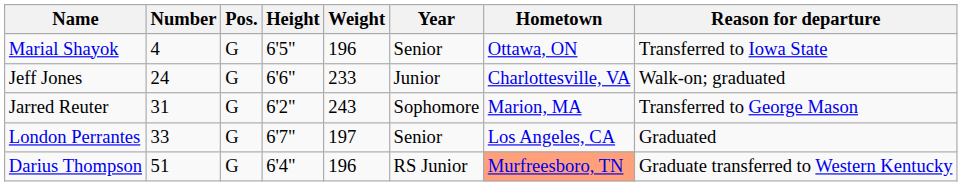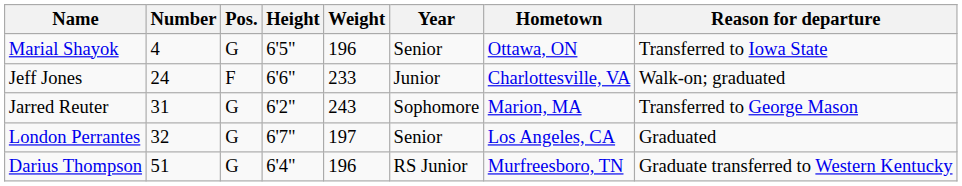Jeff Jones | Pos.: G -> F
London Perrantes | Number: 33 -> 32
Darius Thompson | Hometown: lightsalmon background -> no background
